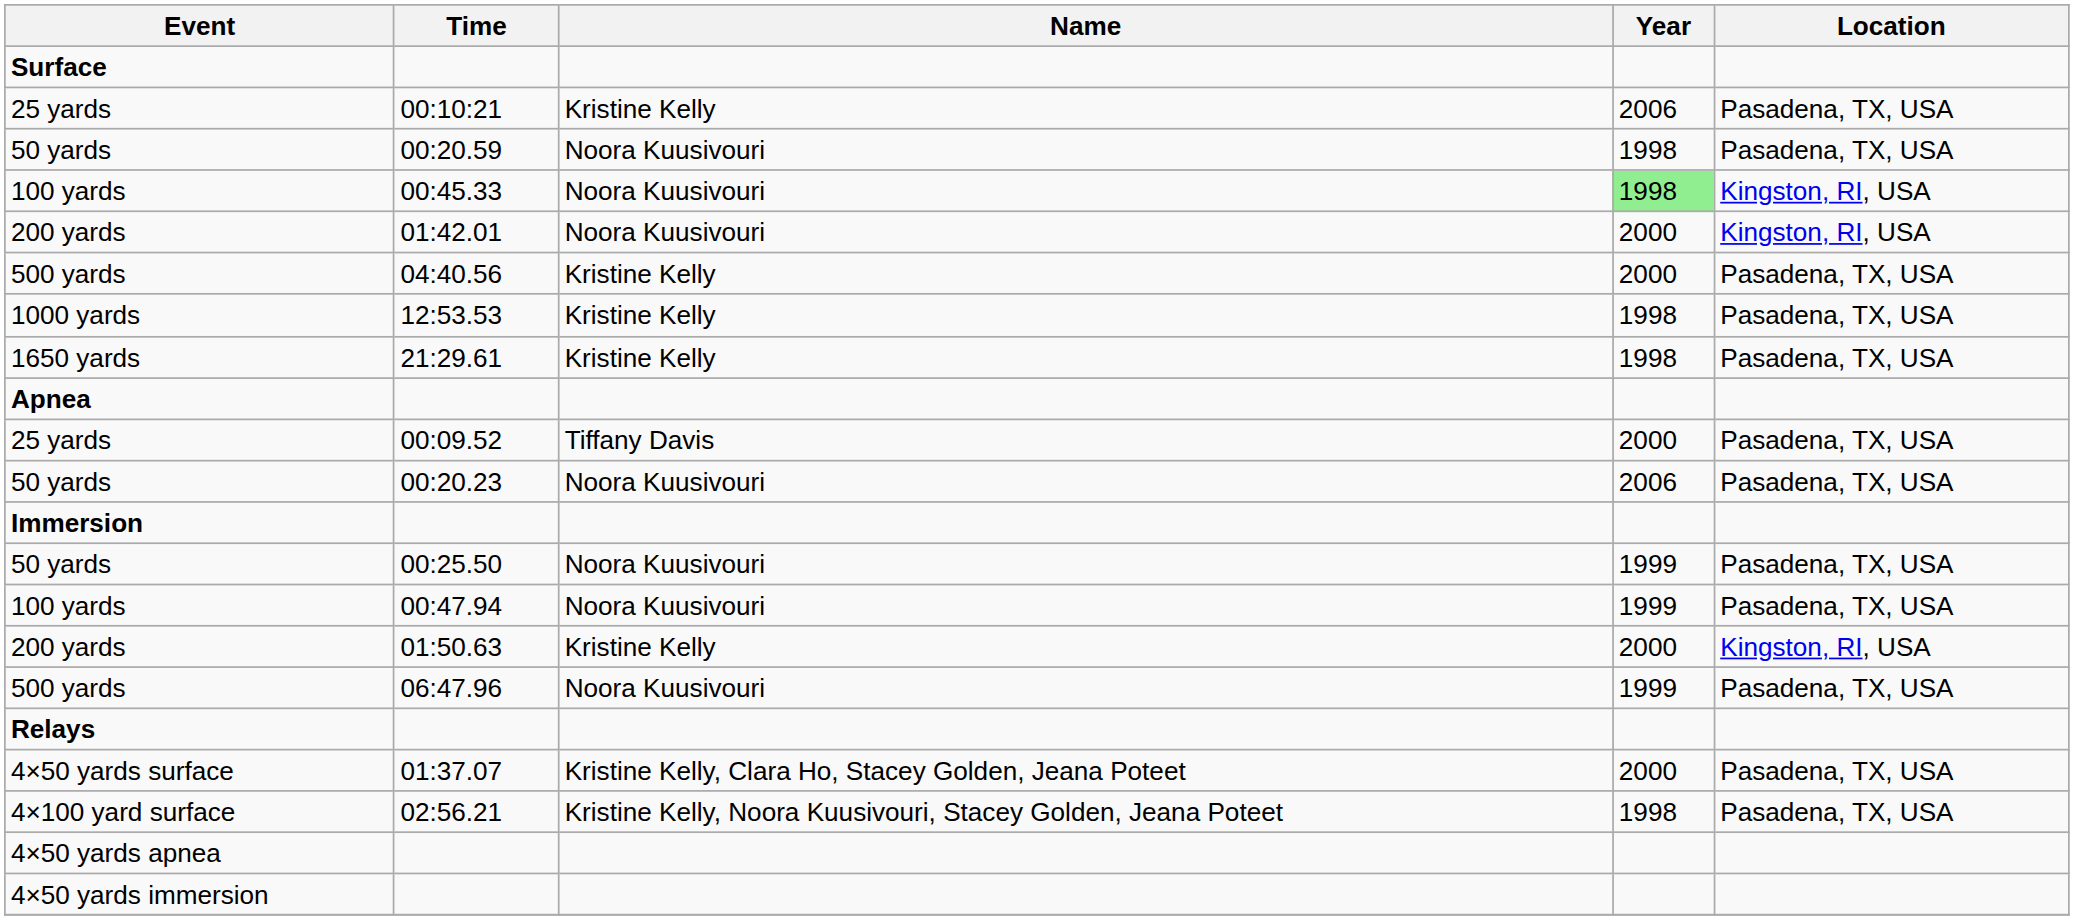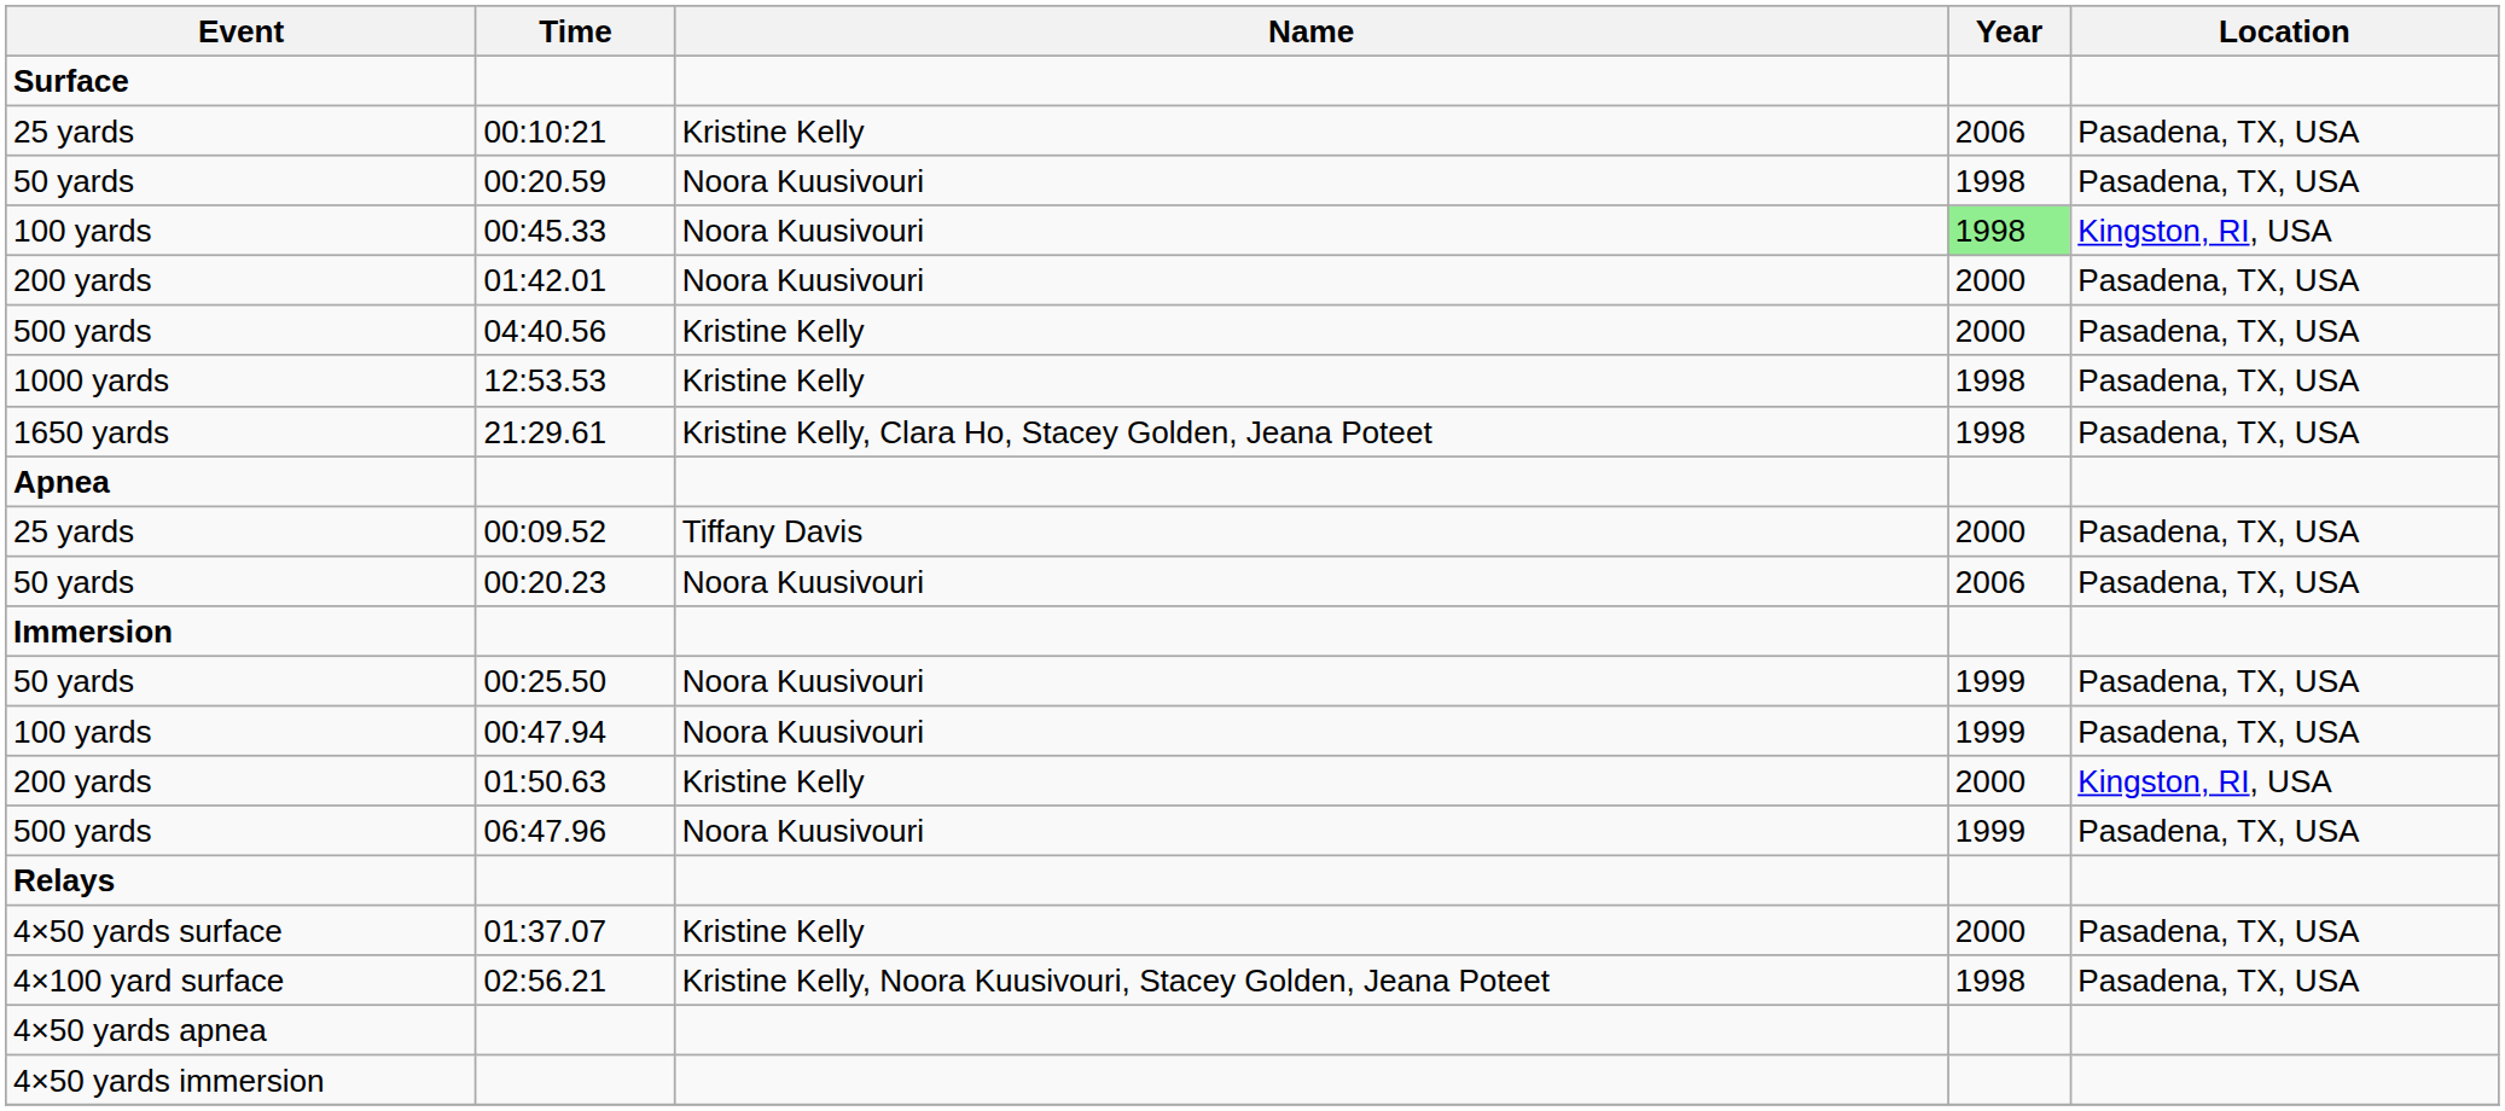01:42.01 | Location: Kingston, RI, USA -> Pasadena, TX, USA
21:29.61 | Name: Kristine Kelly -> Kristine Kelly, Clara Ho, Stacey Golden, Jeana Poteet
01:37.07 | Name: Kristine Kelly, Clara Ho, Stacey Golden, Jeana Poteet -> Kristine Kelly
